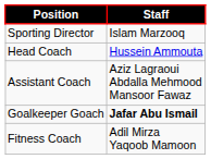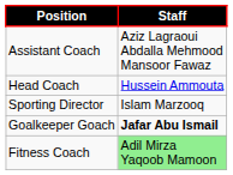rows swapped: Sporting Director <-> Assistant Coach
Fitness Coach | Staff: no background -> lightgreen background
